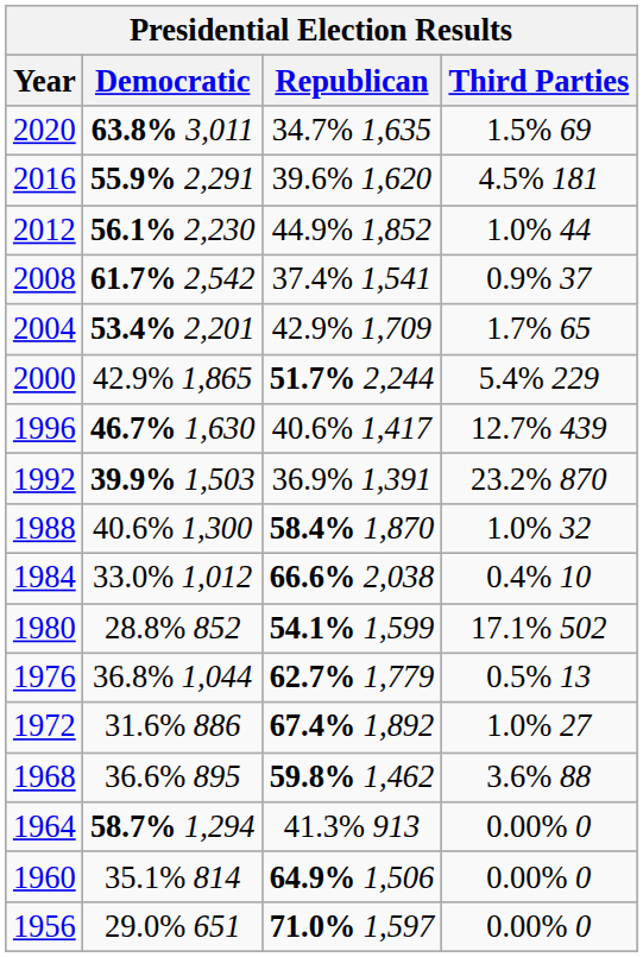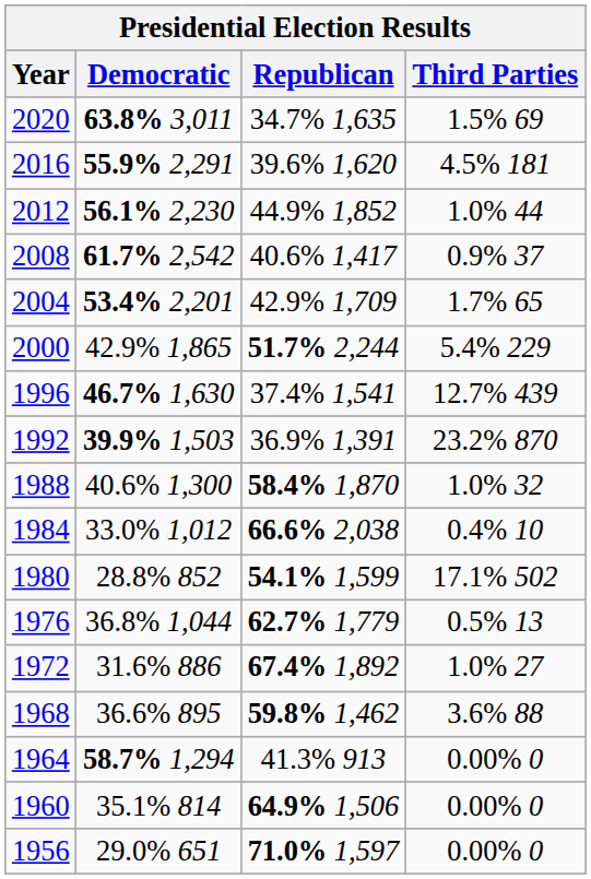2008 | Republican: 37.4% 1,541 -> 40.6% 1,417
1996 | Republican: 40.6% 1,417 -> 37.4% 1,541
